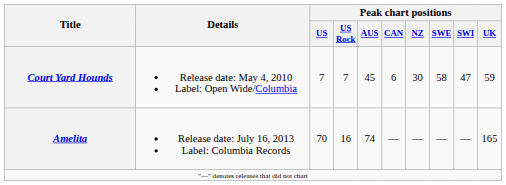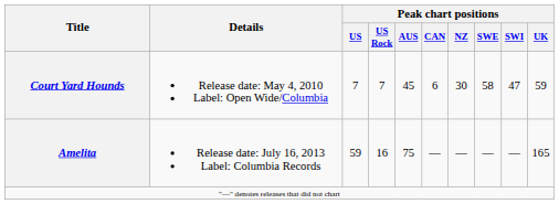Amelita | Peak chart positions / US: 70 -> 59
Amelita | Peak chart positions / AUS: 74 -> 75
